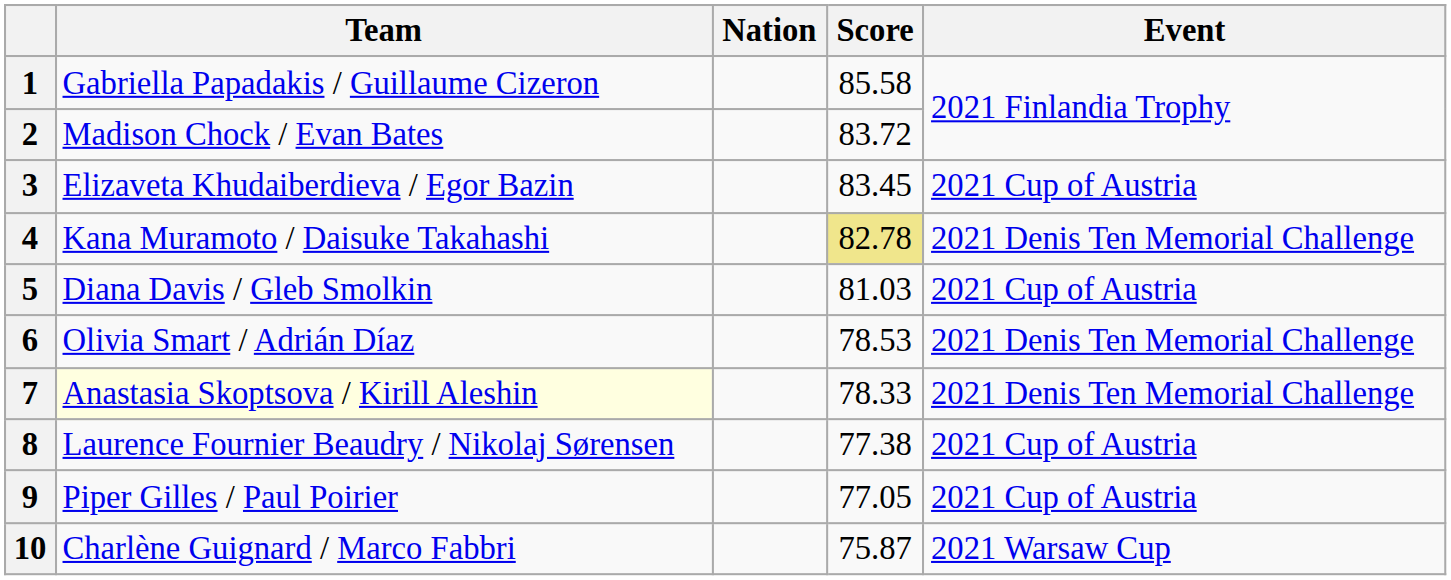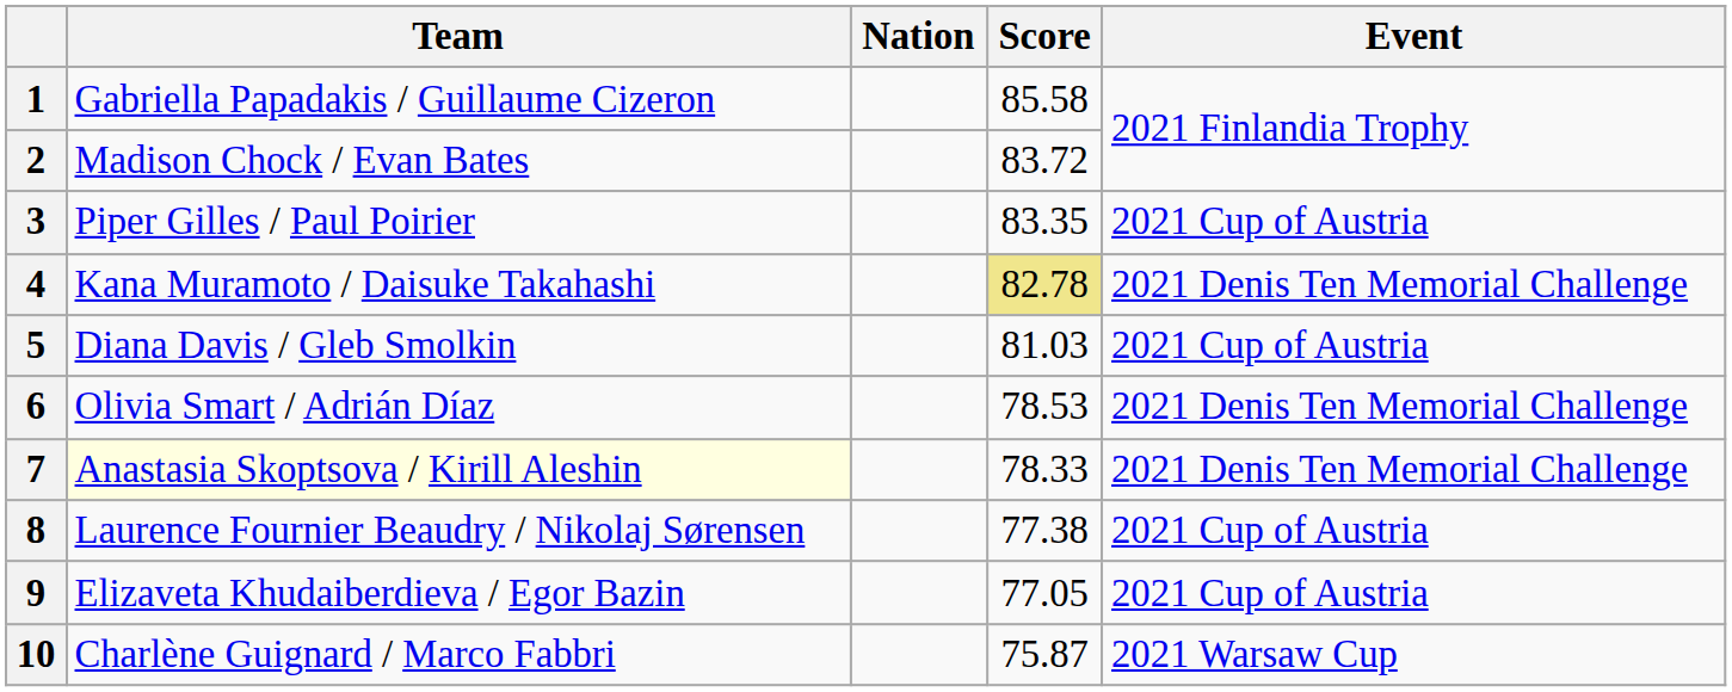3 | Team: Elizaveta Khudaiberdieva / Egor Bazin -> Piper Gilles / Paul Poirier
3 | Score: 83.45 -> 83.35
9 | Team: Piper Gilles / Paul Poirier -> Elizaveta Khudaiberdieva / Egor Bazin
